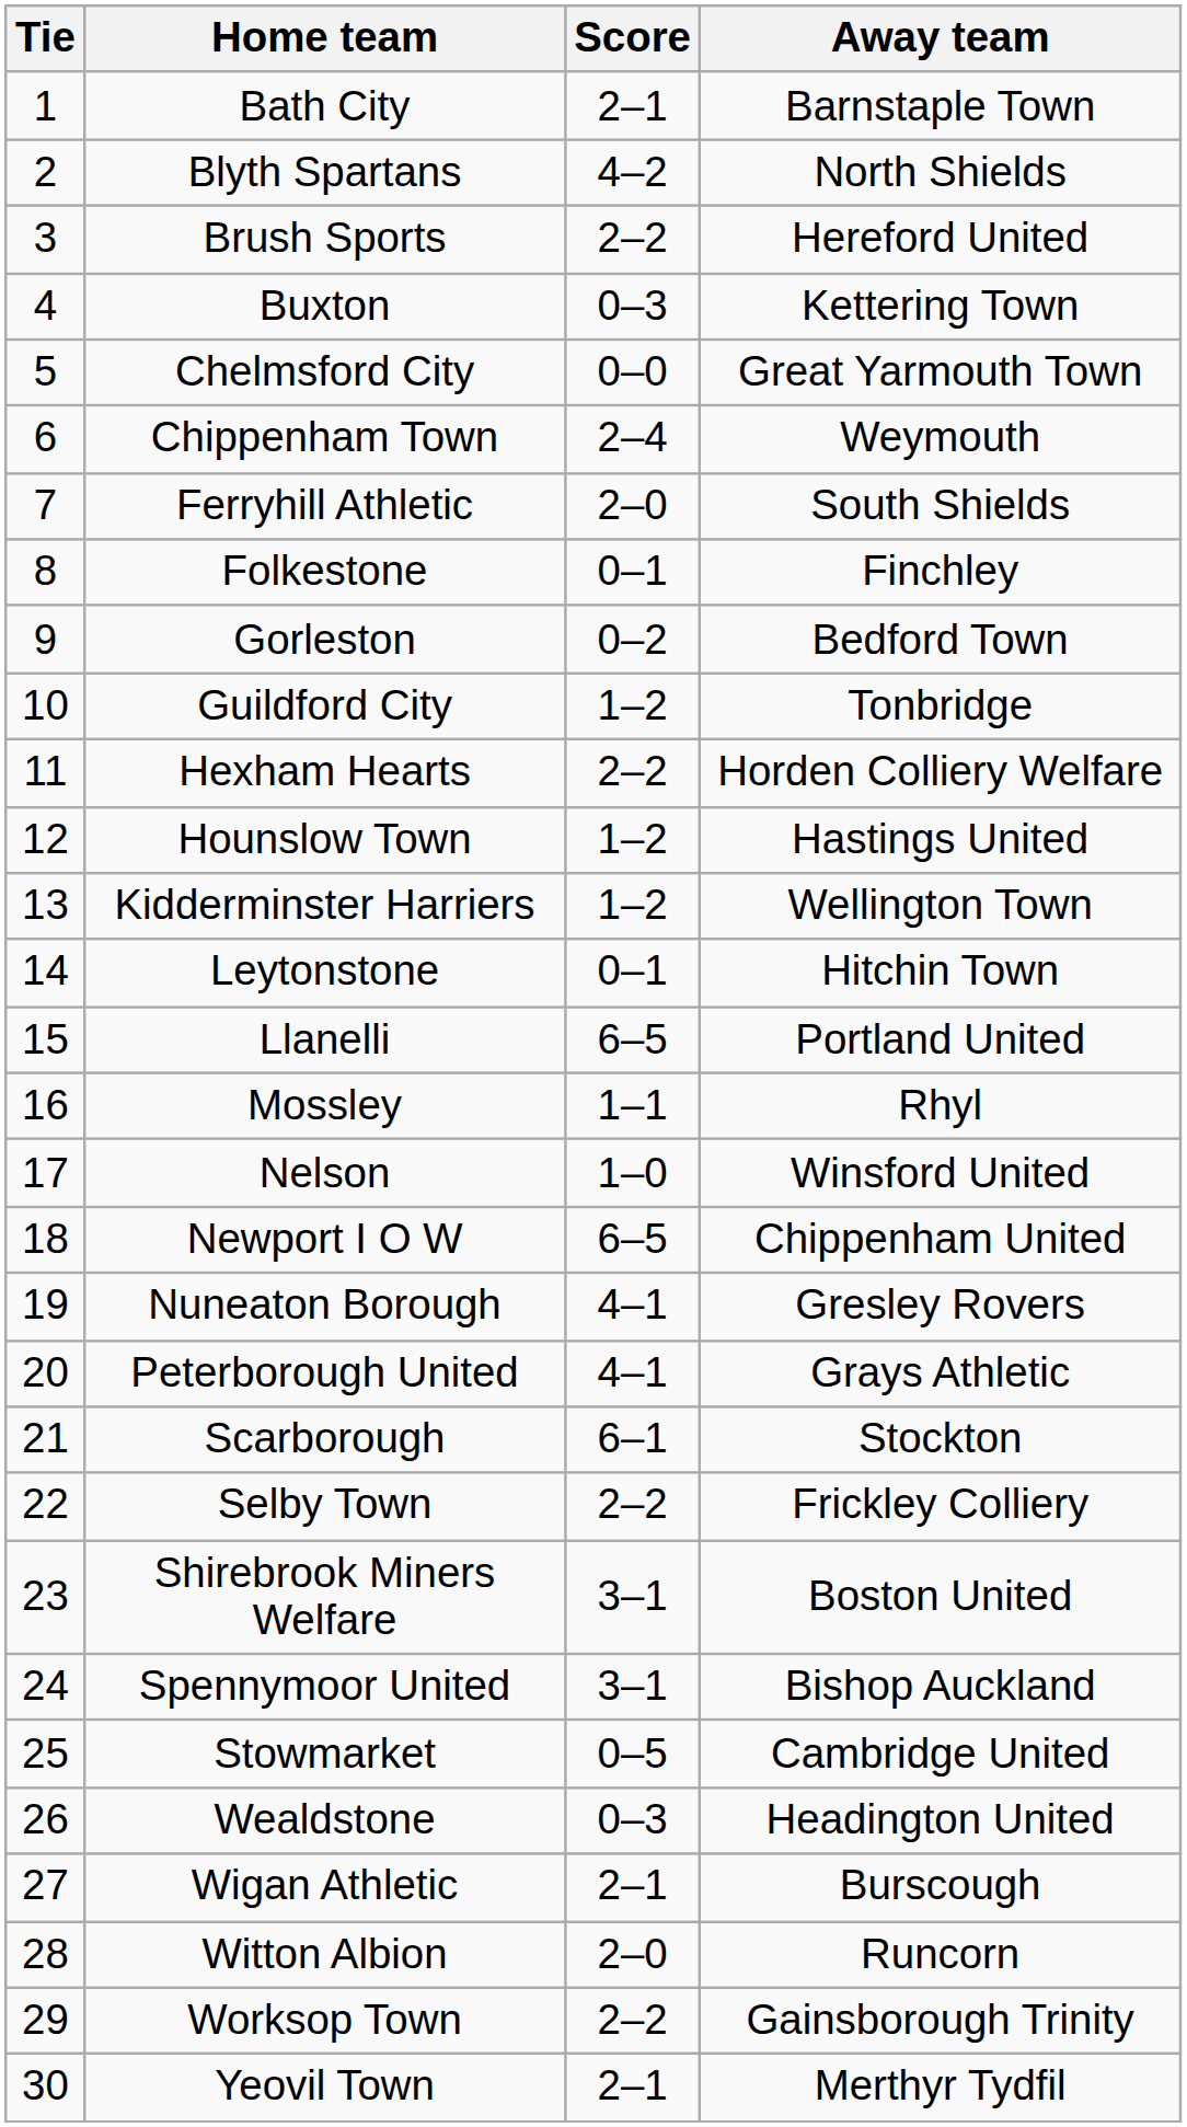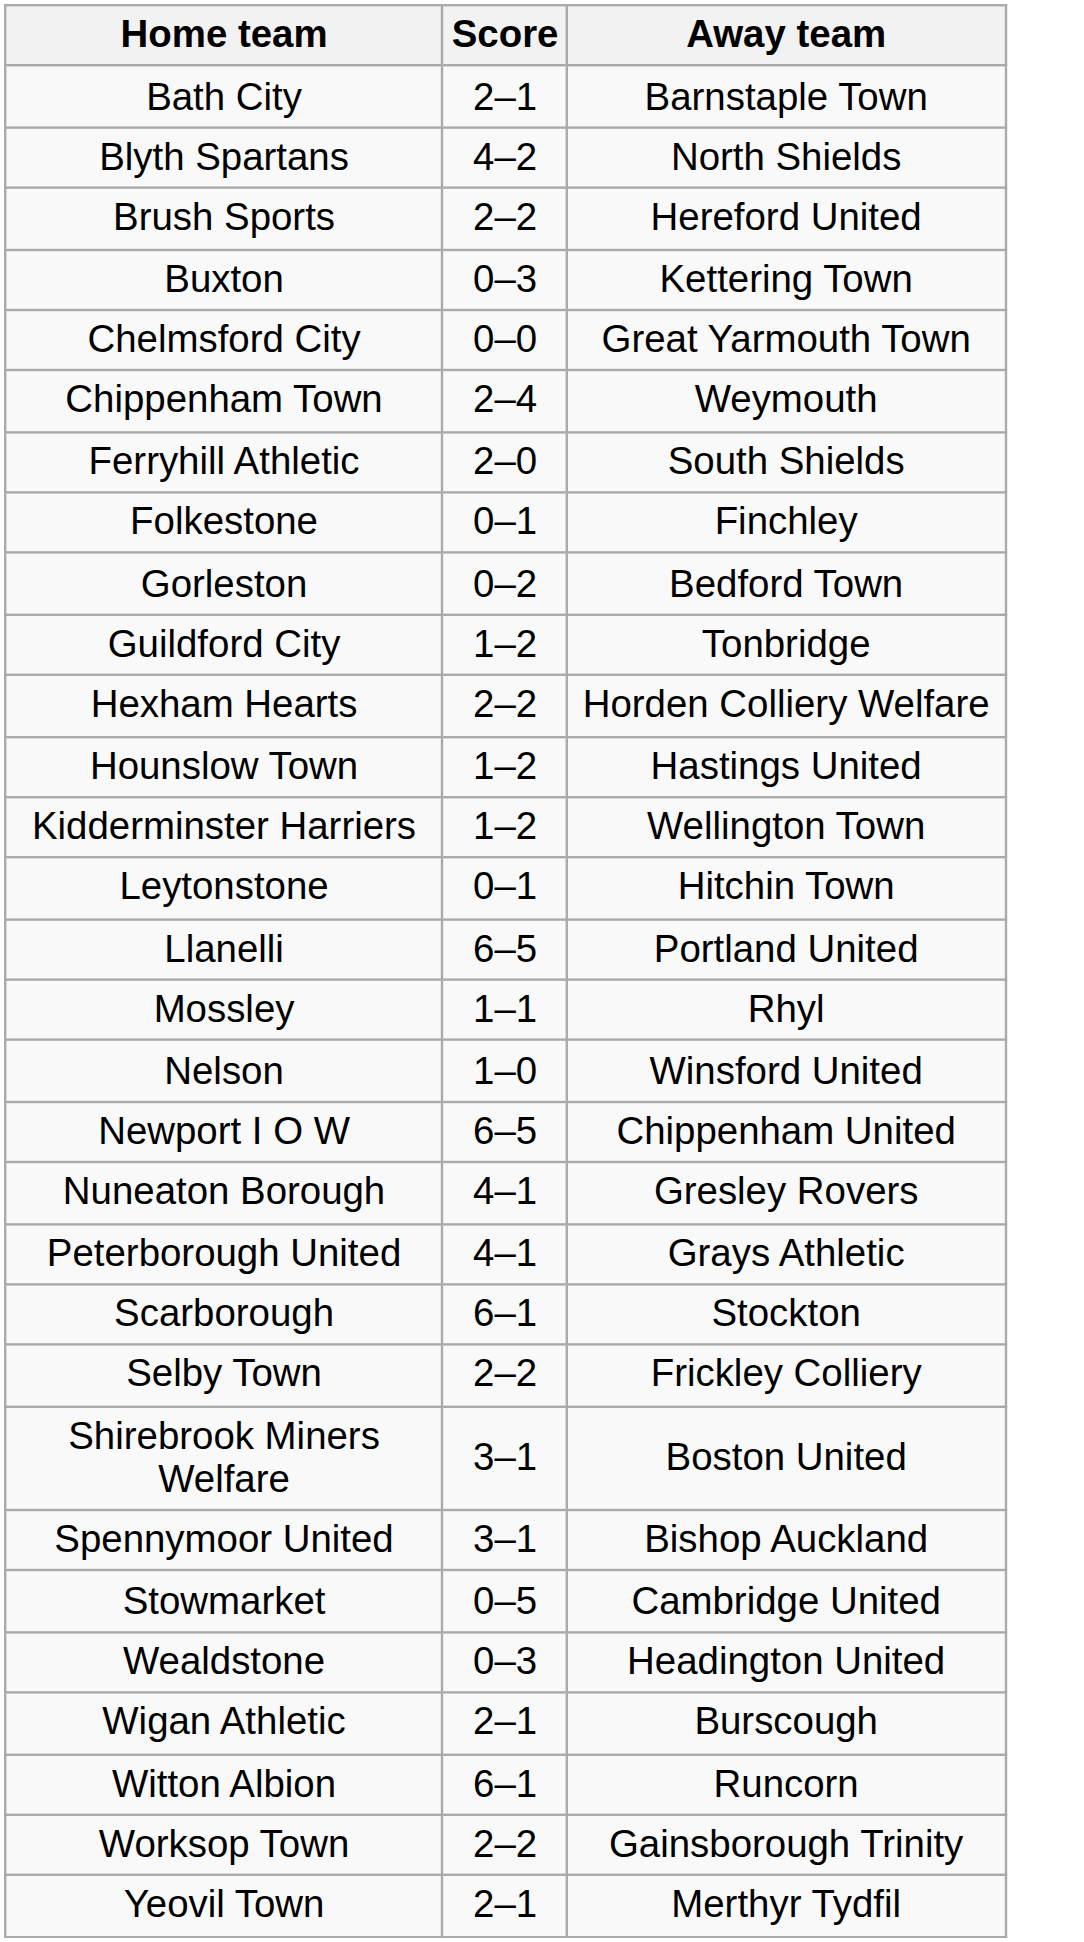- column: Tie | 1 | 2 | 3 | 4 | 5 | 6 | 7 | 8 | 9 | 10 | 11 | 12 | 13 | 14 | 15 | 16 | 17 | 18 | 19 | 20 | 21 | 22 | 23 | 24 | 25 | 26 | 27 | 28 | 29 | 30
Witton Albion | Score: 2–0 -> 6–1
